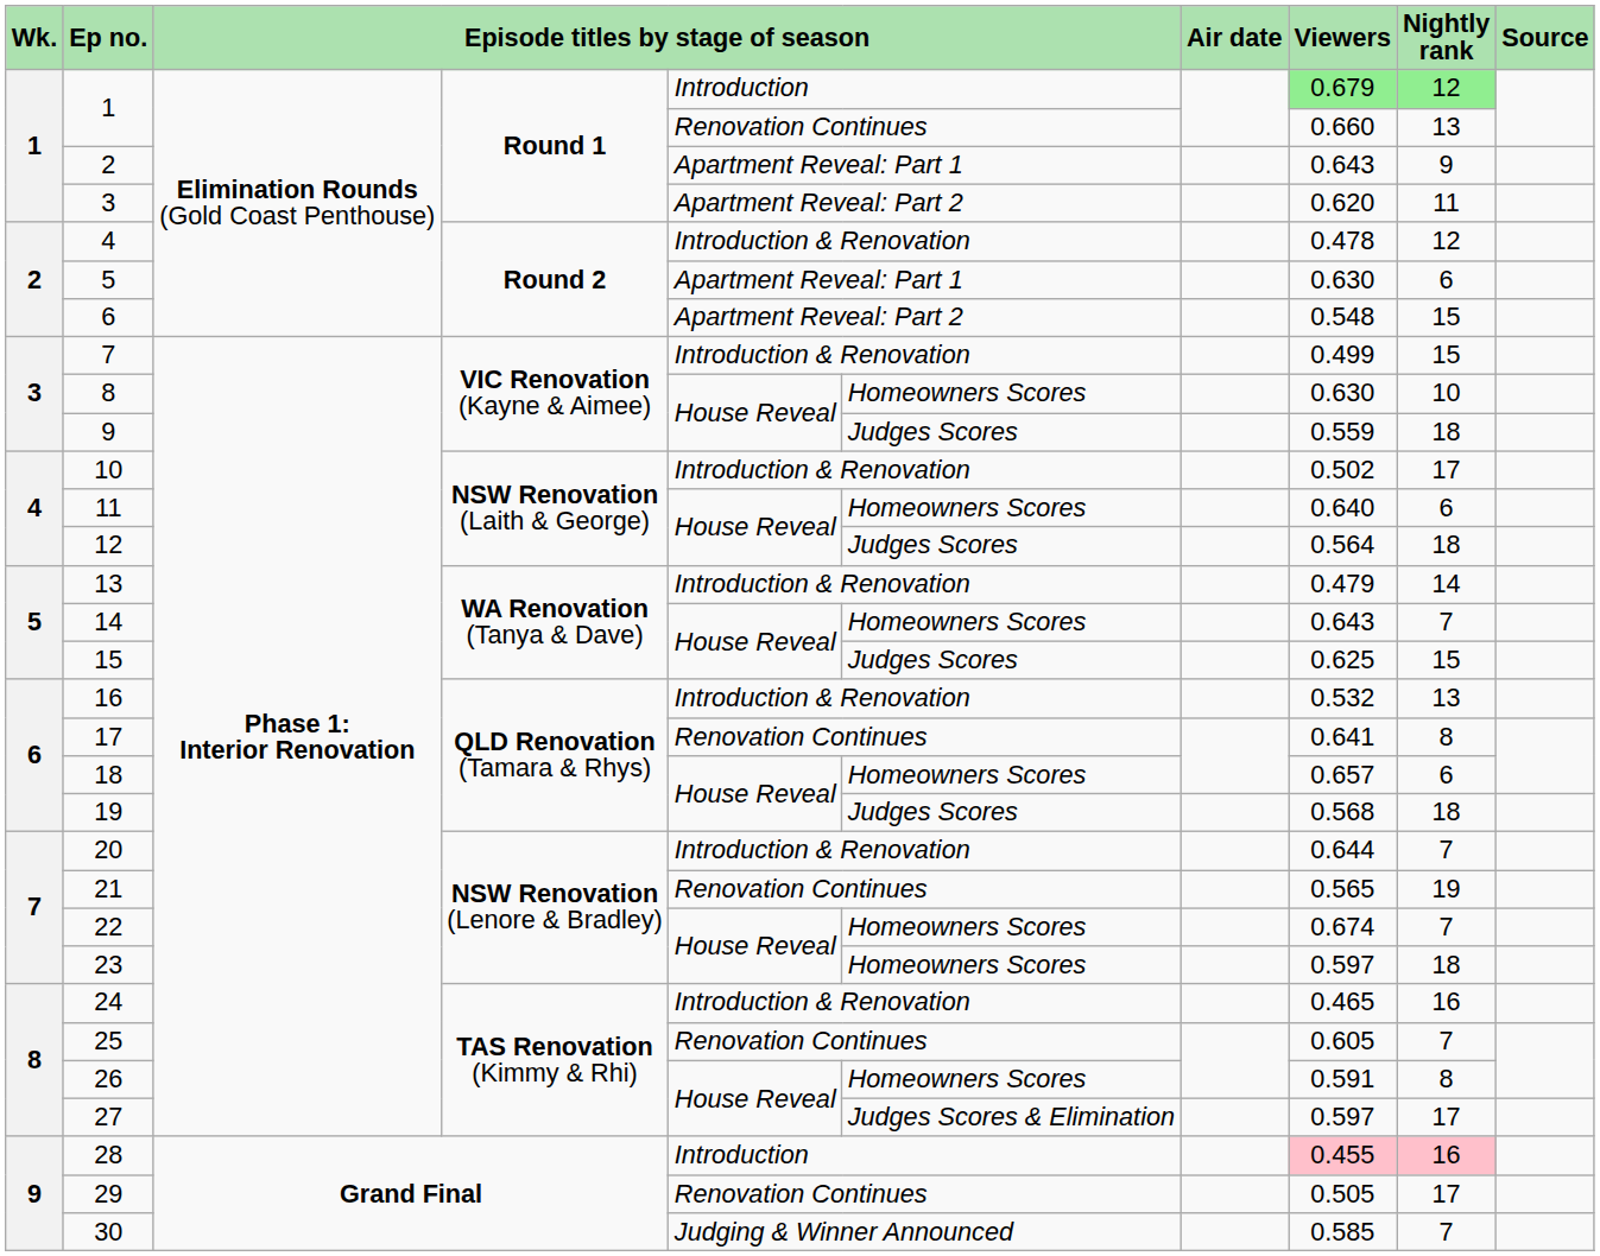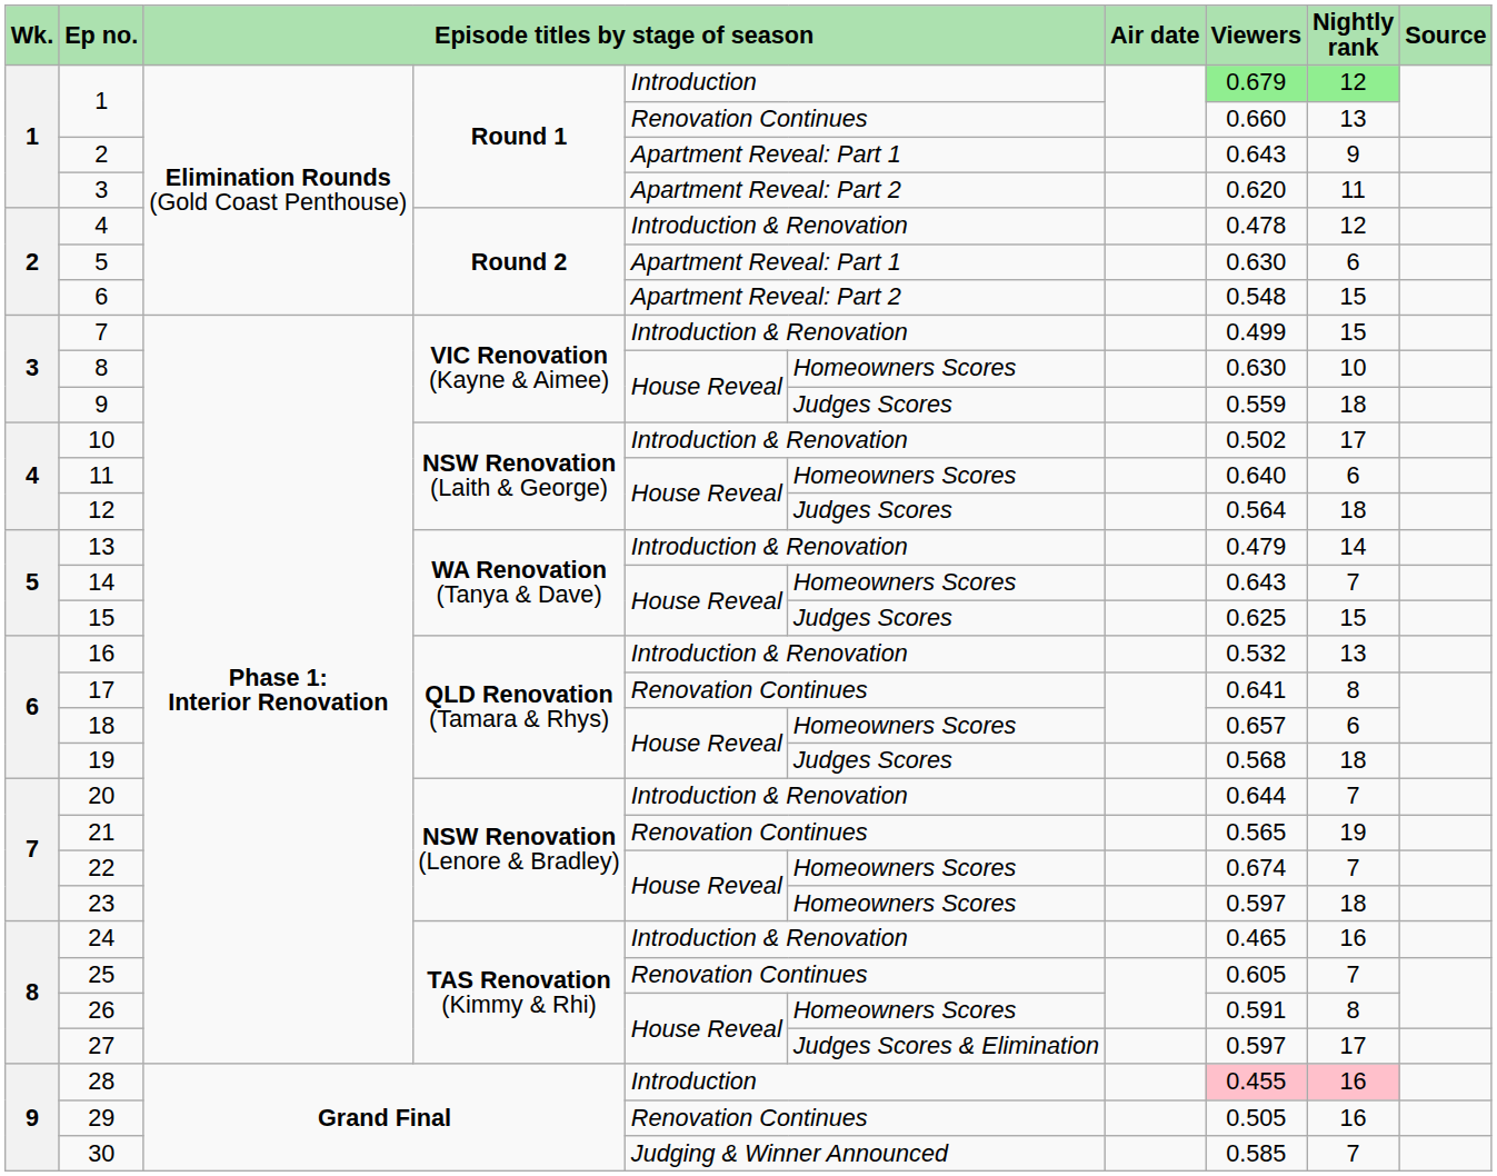29 | Nightly rank: 17 -> 16
